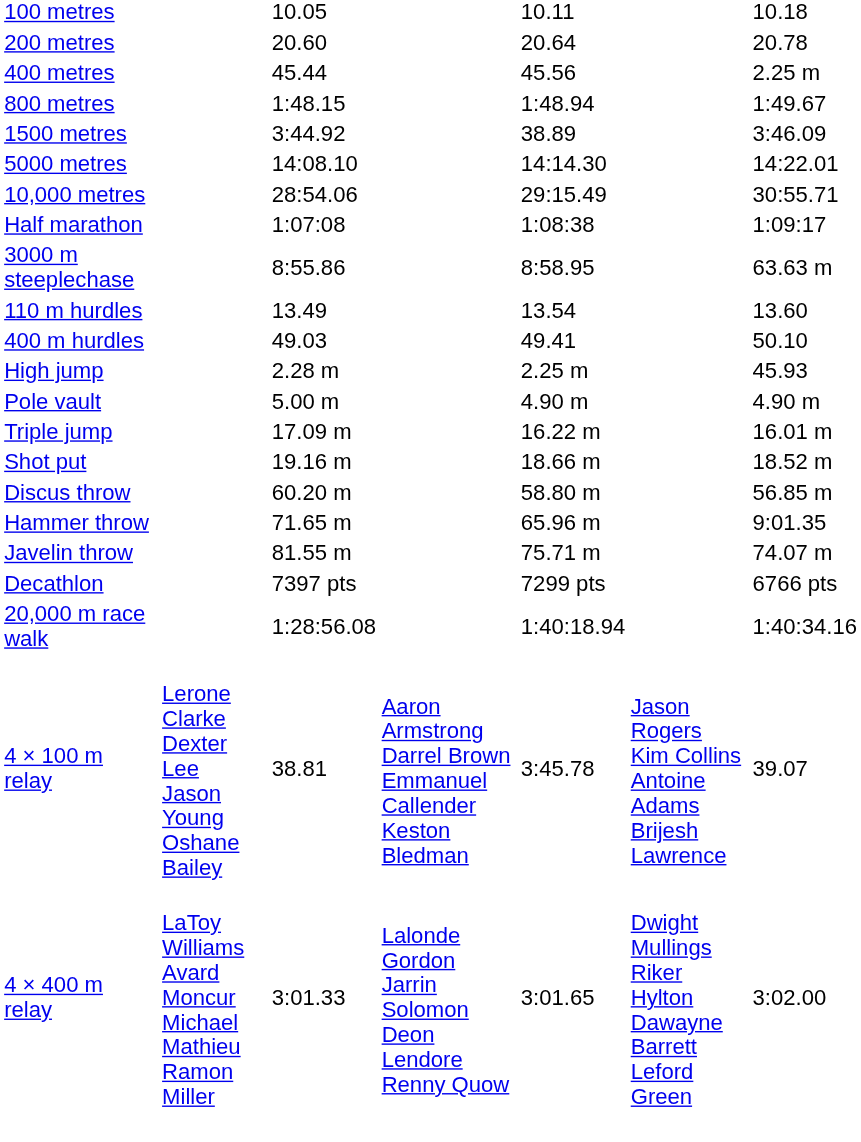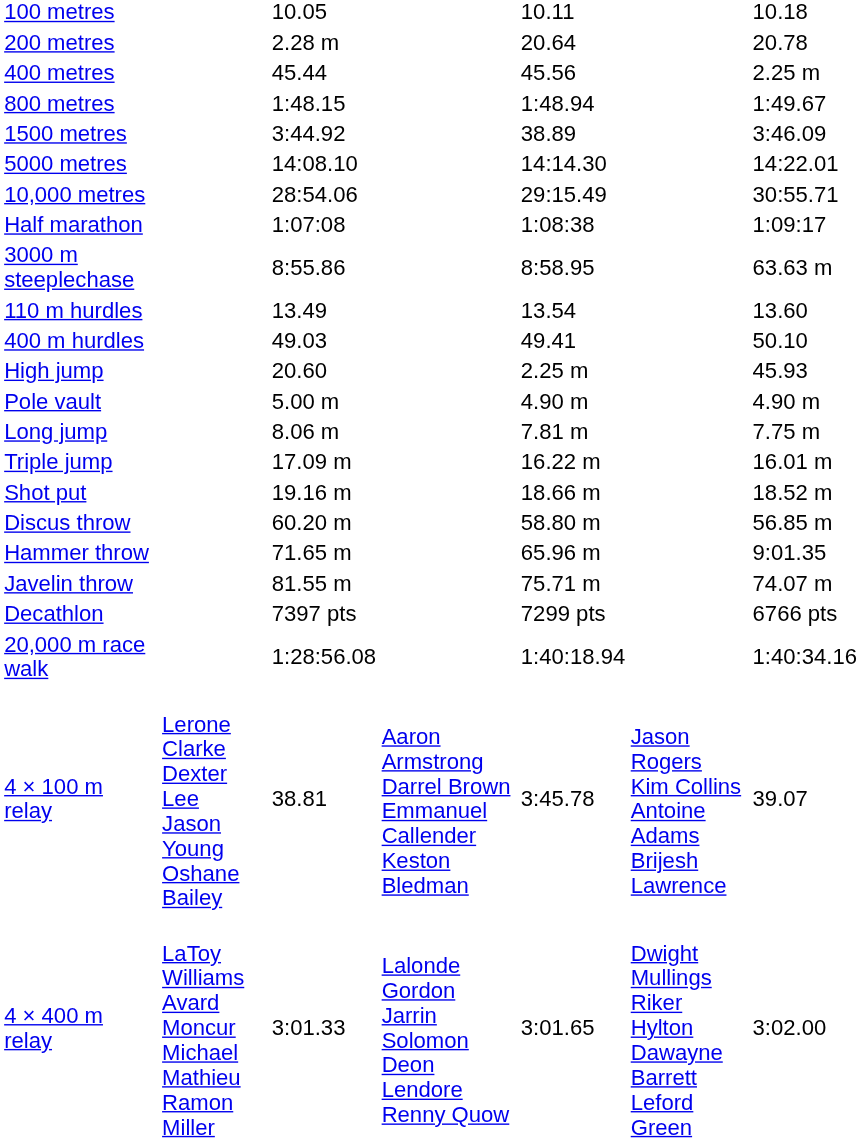200 metres | column 3: 20.60 -> 2.28 m
High jump | column 3: 2.28 m -> 20.60
+ row: Long jump | 8.06 m | 7.81 m | 7.75 m
